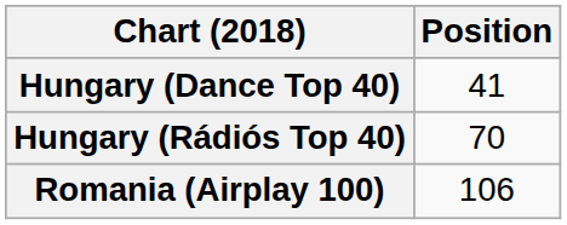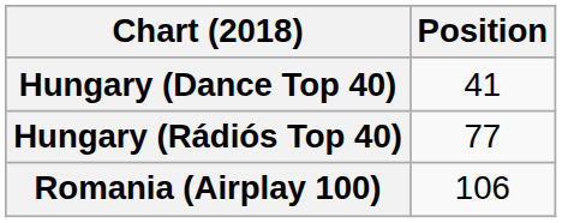Hungary (Rádiós Top 40) | Position: 70 -> 77
